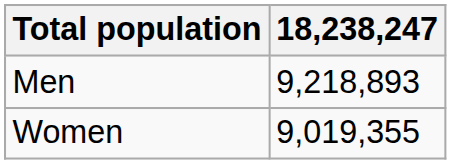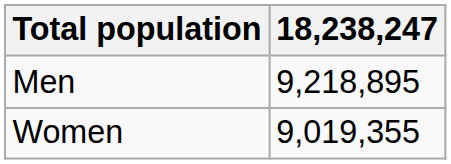Men | 18,238,247: 9,218,893 -> 9,218,895
